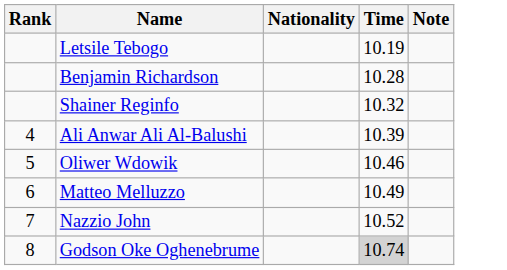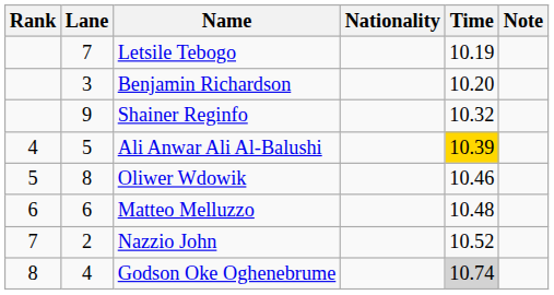+ column: Lane | 7 | 3 | 9 | 5 | 8 | 6 | 2 | 4
Benjamin Richardson | Time: 10.28 -> 10.20
Ali Anwar Ali Al-Balushi | Time: no background -> gold background
Matteo Melluzzo | Time: 10.49 -> 10.48
